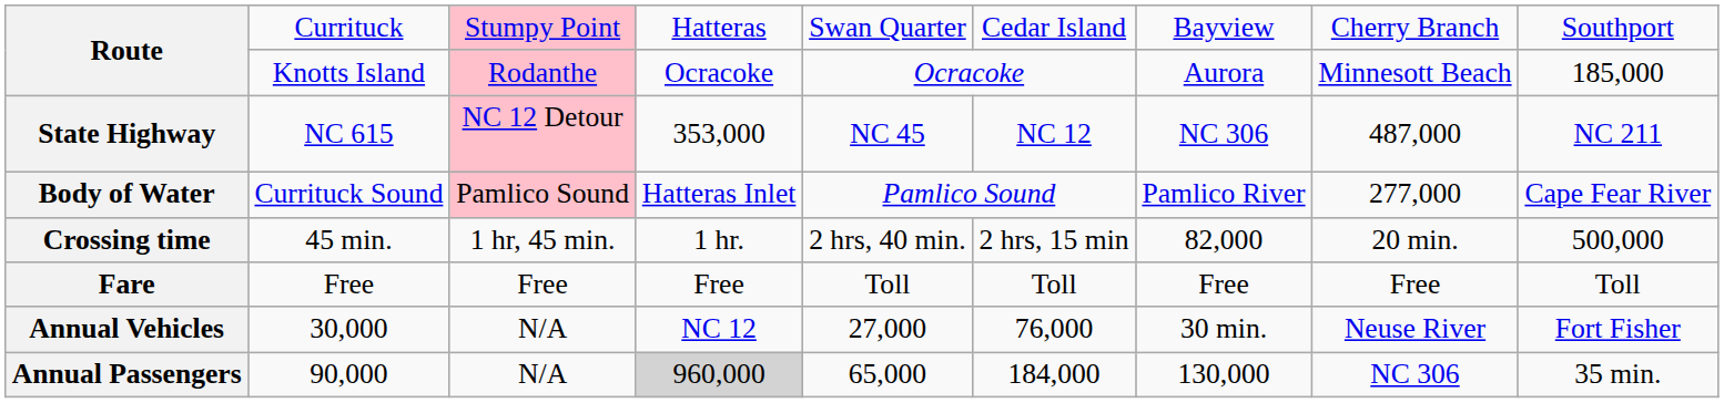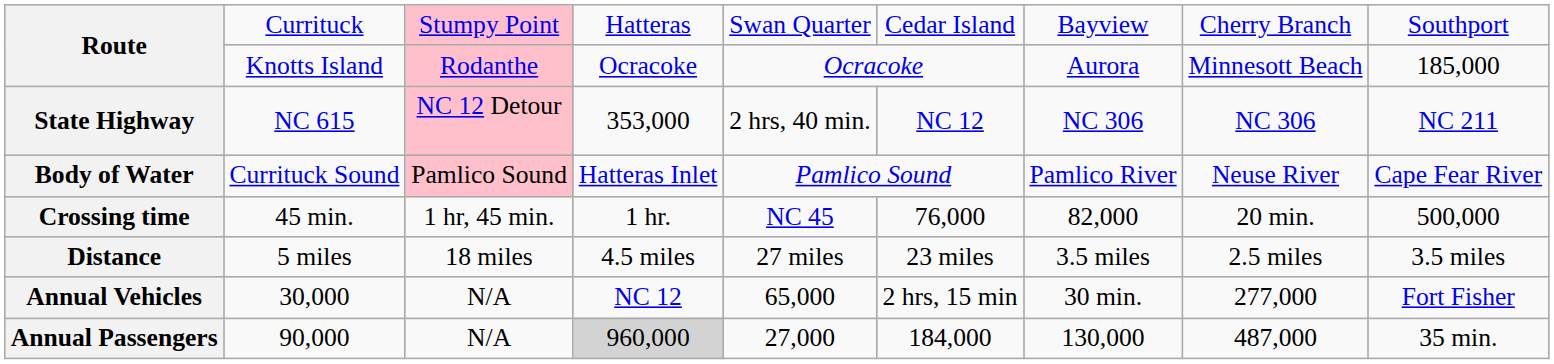State Highway | column 5: NC 45 -> 2 hrs, 40 min.
State Highway | column 8: 487,000 -> NC 306
Body of Water | column 8: 277,000 -> Neuse River
Crossing time | column 5: 2 hrs, 40 min. -> NC 45
Crossing time | column 6: 2 hrs, 15 min -> 76,000
+ row: Distance | 5 miles | 18 miles | 4.5 miles | 27 miles | 23 miles | 3.5 miles | 2.5 miles | 3.5 miles
- row: Fare | Free | Free | Free | Toll | Toll | Free | Free | Toll
Annual Vehicles | column 5: 27,000 -> 65,000
Annual Vehicles | column 6: 76,000 -> 2 hrs, 15 min
Annual Vehicles | column 8: Neuse River -> 277,000
Annual Passengers | column 5: 65,000 -> 27,000
Annual Passengers | column 8: NC 306 -> 487,000
